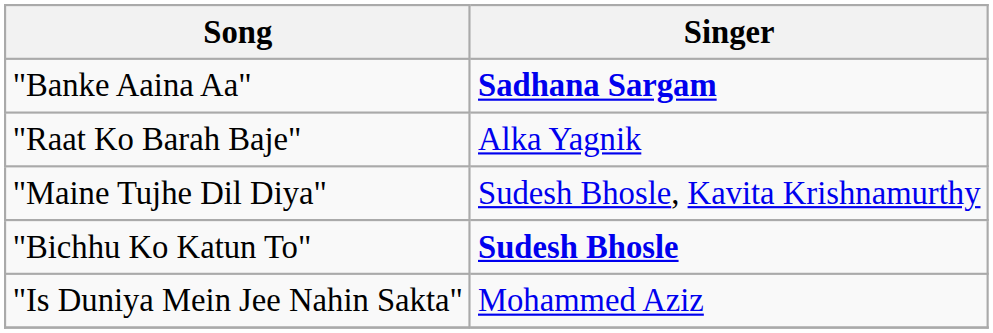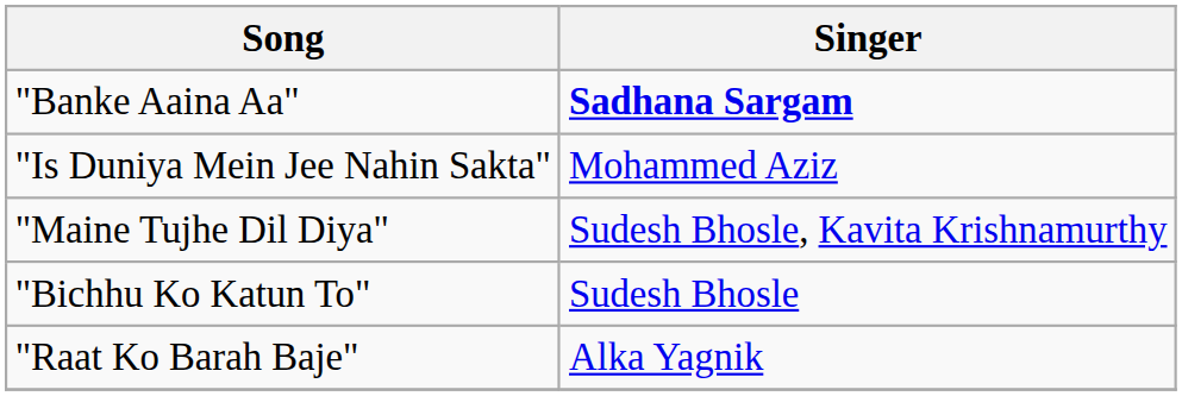rows swapped: "Is Duniya Mein Jee Nahin Sakta" <-> "Raat Ko Barah Baje"
"Bichhu Ko Katun To" | Singer: bold -> normal
